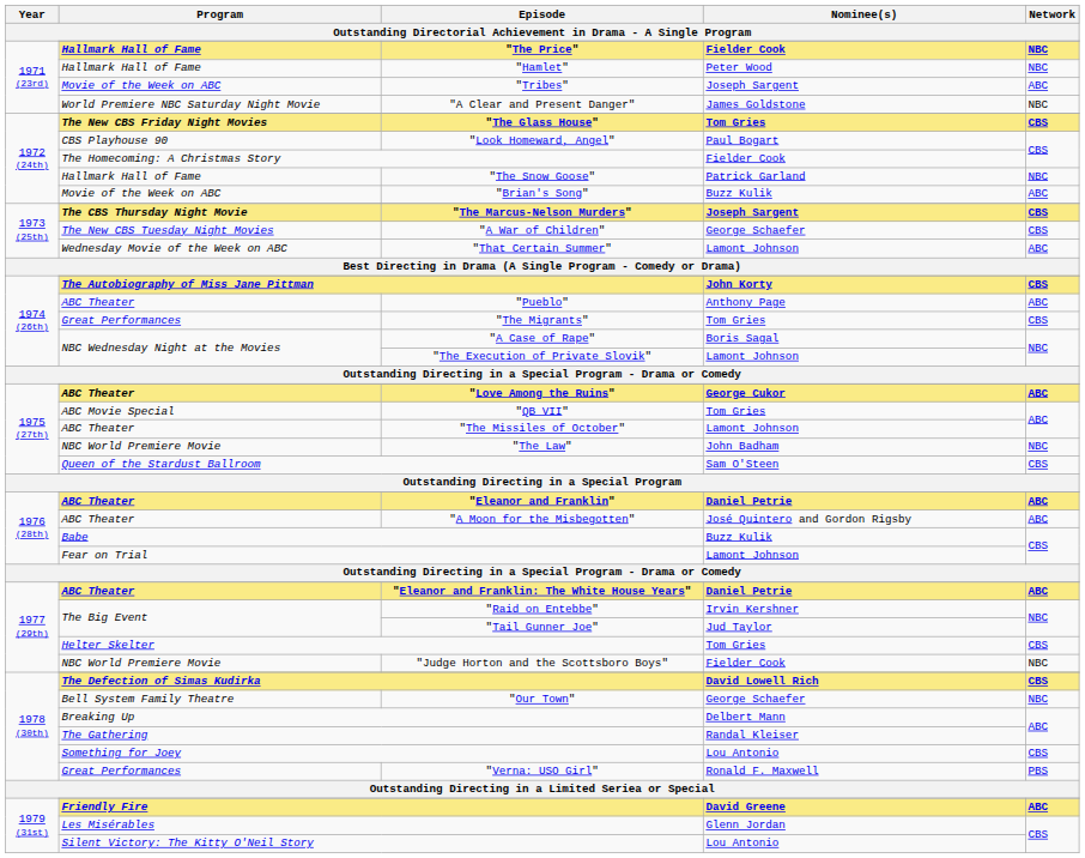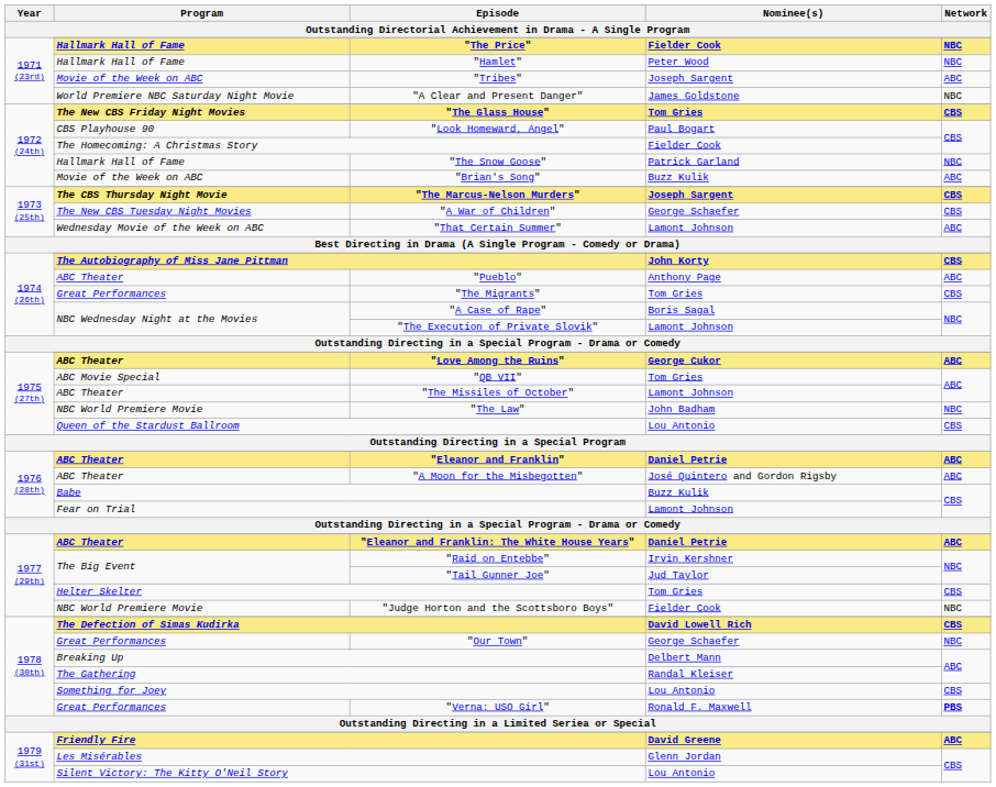Queen of the Stardust Ballroom | Nominee(s): Sam O'Steen -> Lou Antonio
"Our Town" | Program: Bell System Family Theatre -> Great Performances
"Verna: USO Girl" | Network: normal -> bold
